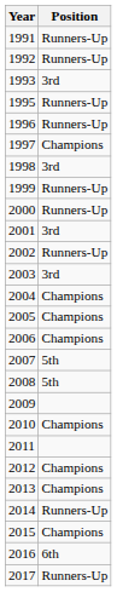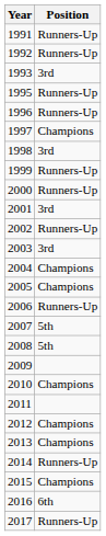2006 | Position: Champions -> Runners-Up
